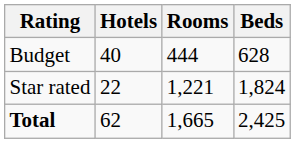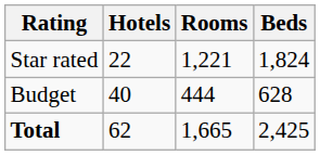rows swapped: Star rated <-> Budget
